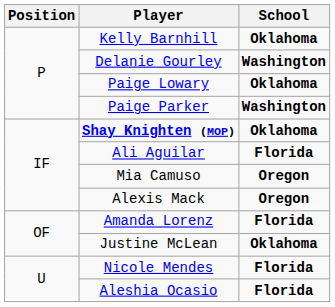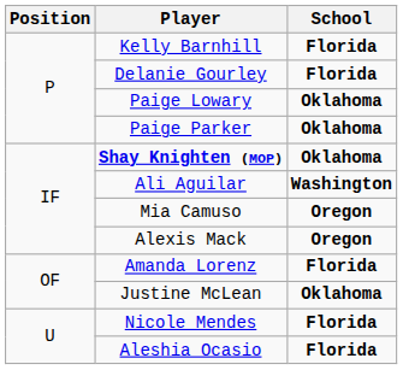Kelly Barnhill | School: Oklahoma -> Florida
Delanie Gourley | School: Washington -> Florida
Paige Parker | School: Washington -> Oklahoma
Ali Aguilar | School: Florida -> Washington
